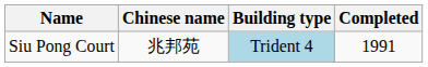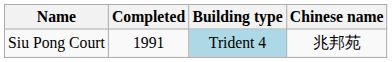columns swapped: Chinese name <-> Completed
